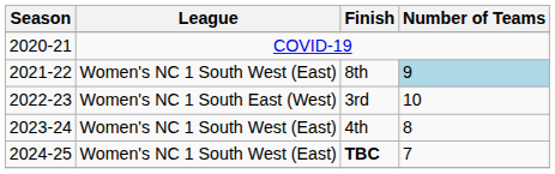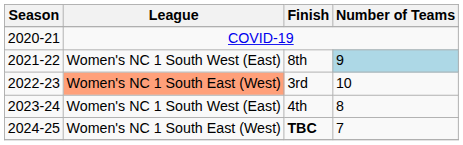3rd | League: no background -> lightsalmon background
TBC | League: Women's NC 1 South West (East) -> Women's NC 1 South East (West)
